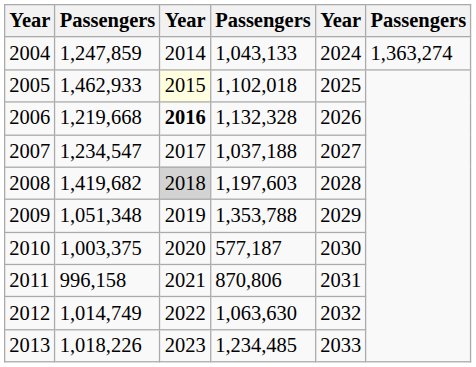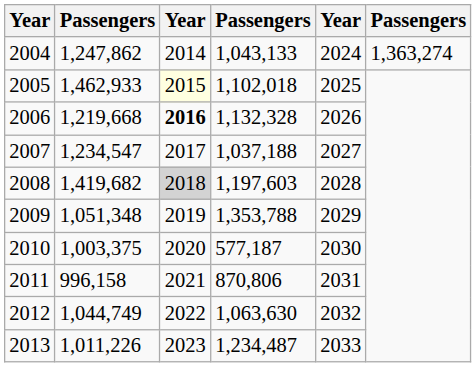2004 | column 2: 1,247,859 -> 1,247,862
2012 | column 2: 1,014,749 -> 1,044,749
2013 | column 2: 1,018,226 -> 1,011,226
2013 | column 4: 1,234,485 -> 1,234,487
